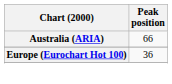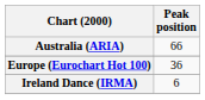+ row: Ireland Dance (IRMA) | 6
